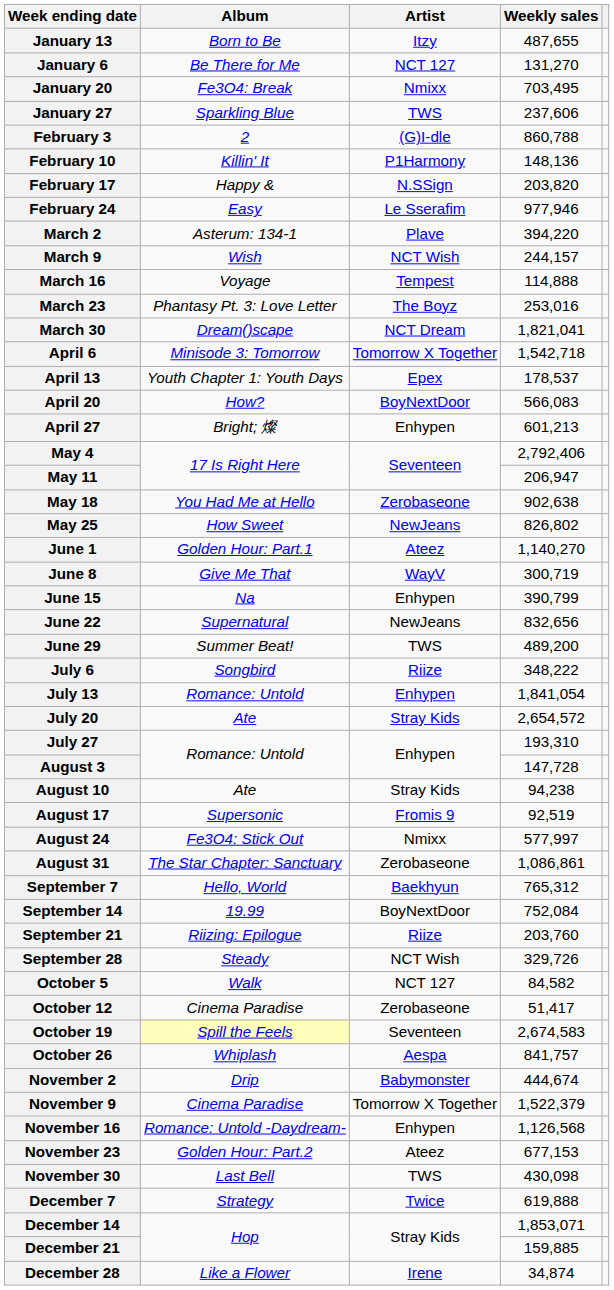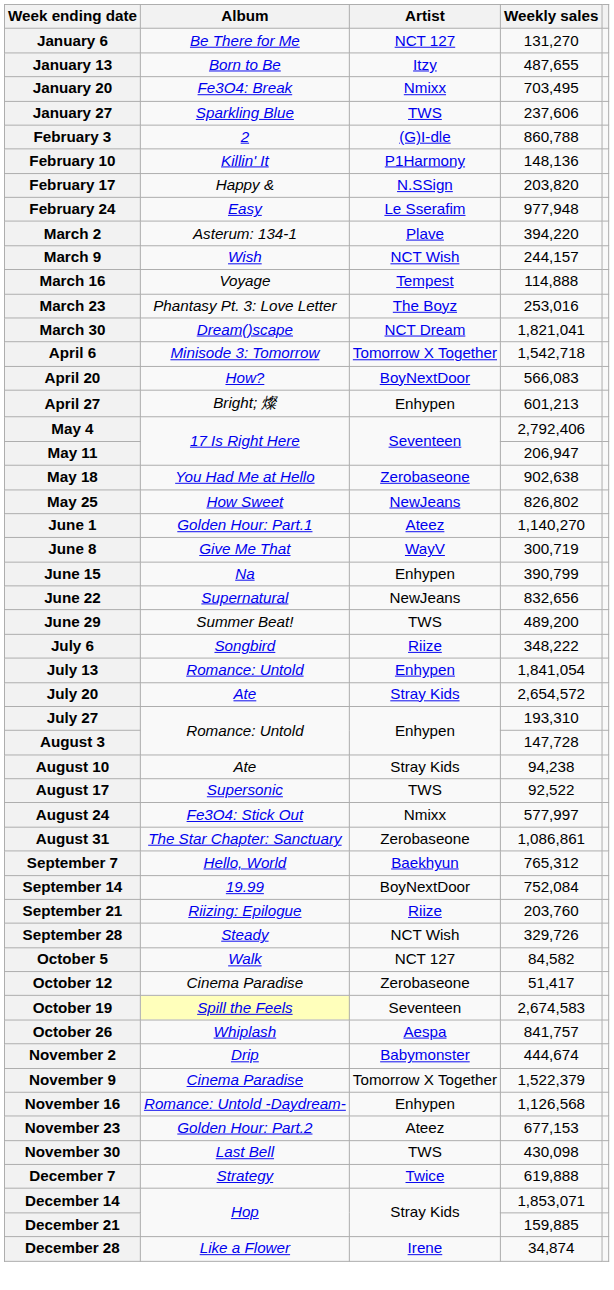rows swapped: January 6 <-> January 13
February 24 | Weekly sales: 977,946 -> 977,948
- row: April 13 | Youth Chapter 1: Youth Days | Epex | 178,537
August 17 | Artist: Fromis 9 -> TWS
August 17 | Weekly sales: 92,519 -> 92,522
